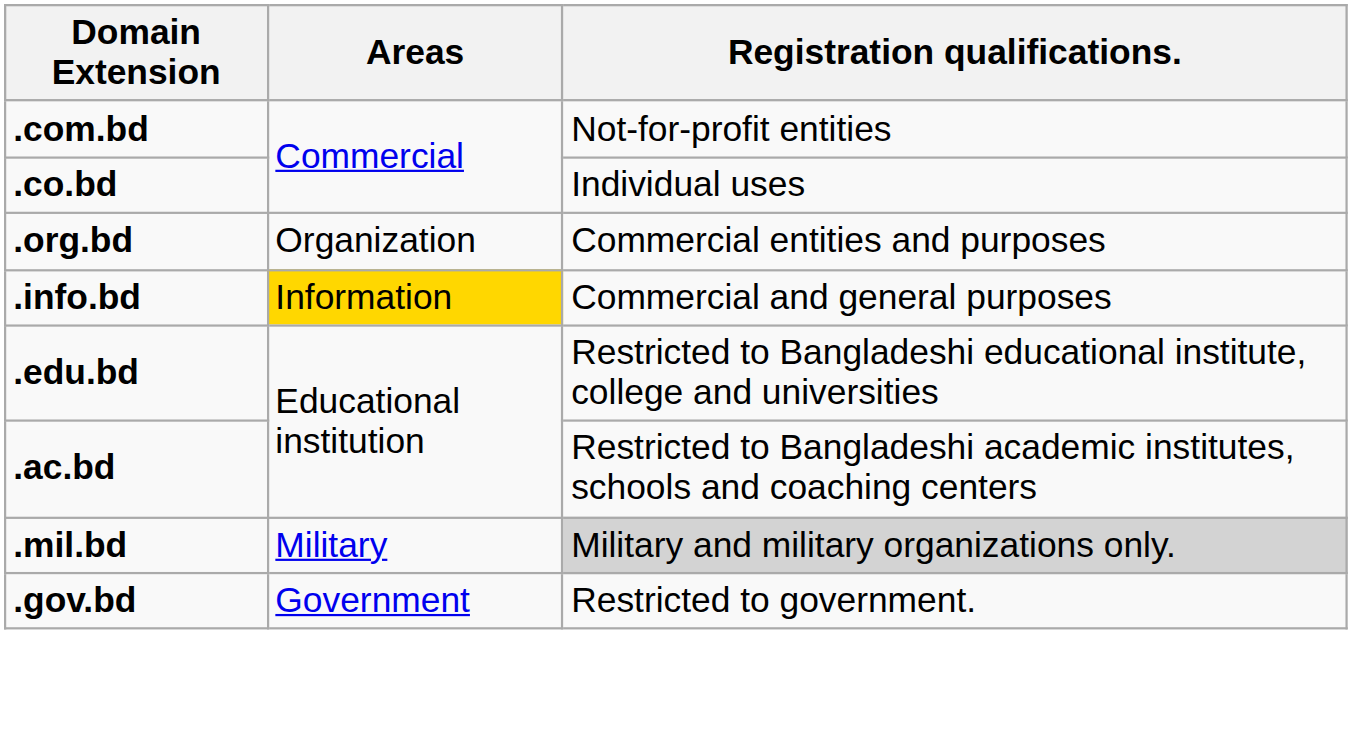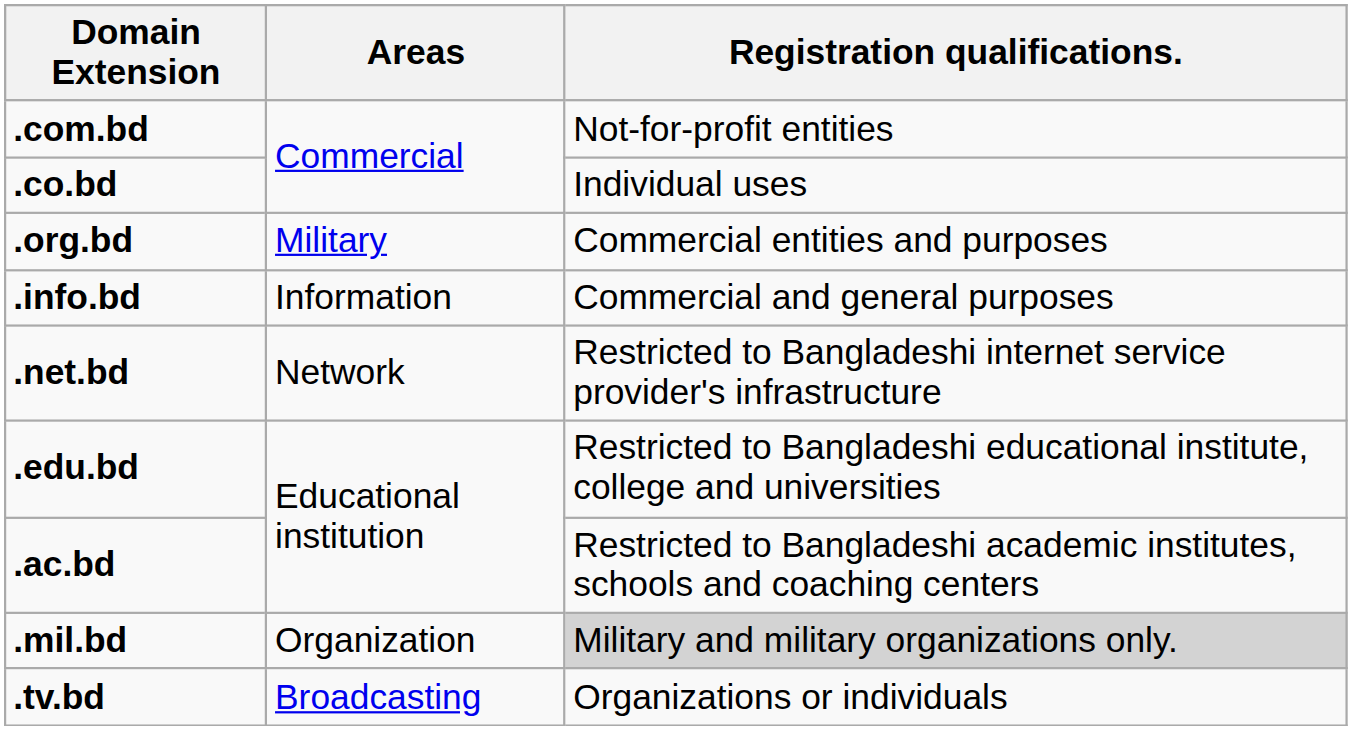.org.bd | Areas: Organization -> Military
.info.bd | Areas: gold background -> no background
+ row: .net.bd | Network | Restricted to Bangladeshi internet service provider's infrastructure
.mil.bd | Areas: Military -> Organization
- row: .gov.bd | Government | Restricted to government.
+ row: .tv.bd | Broadcasting | Organizations or individuals
